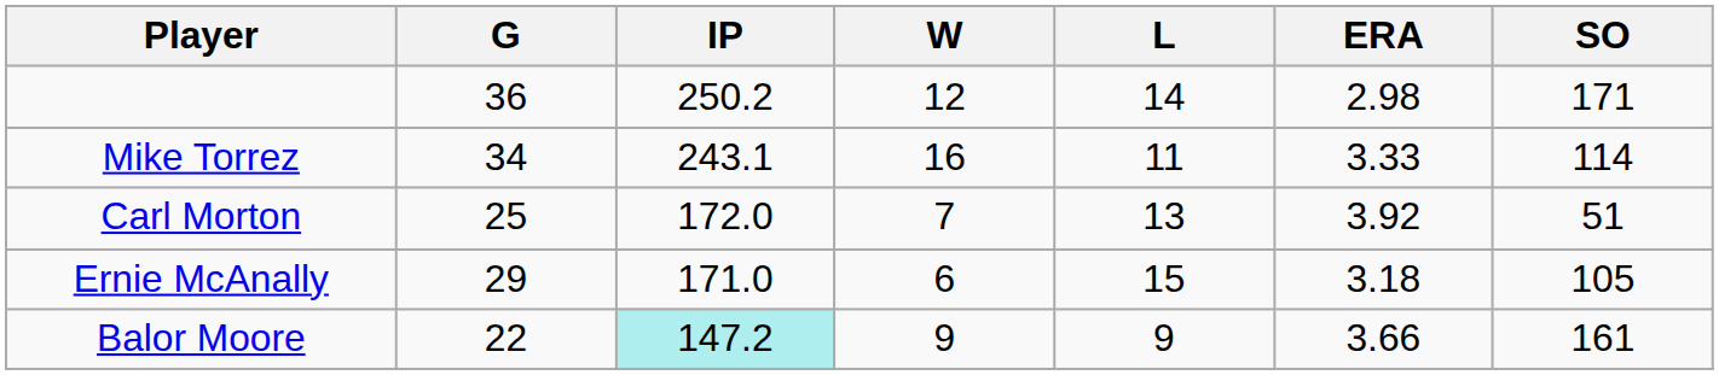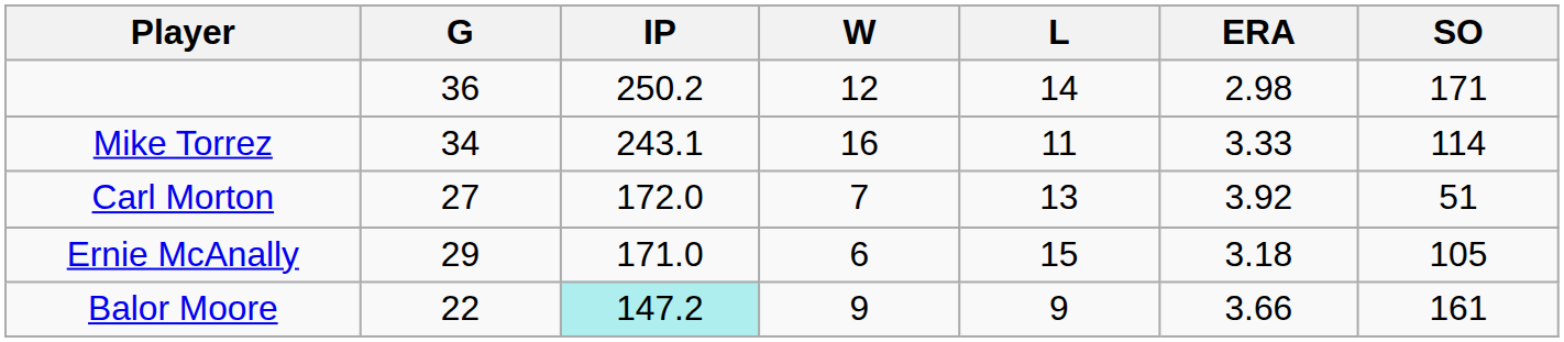Carl Morton | G: 25 -> 27
